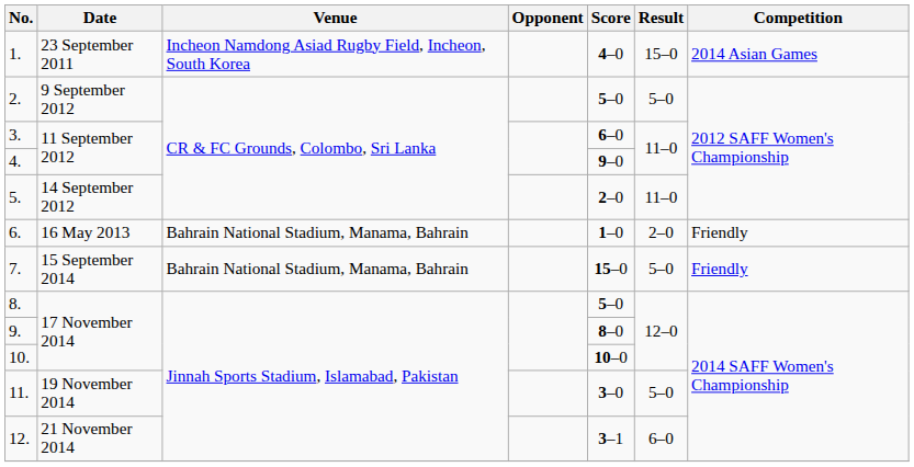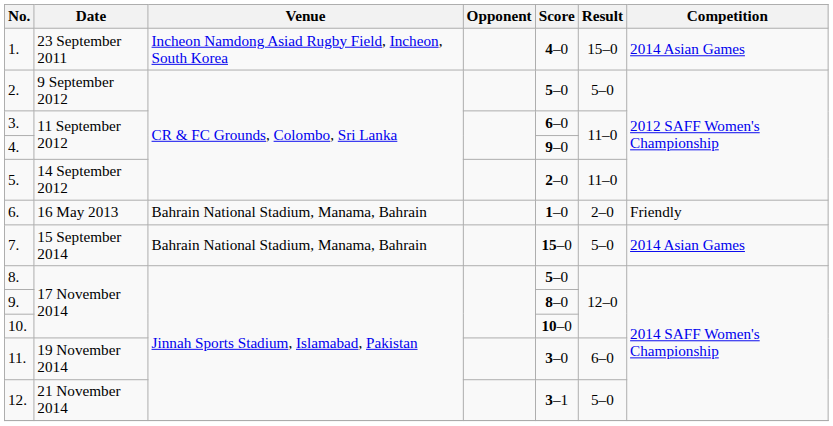7. | Competition: Friendly -> 2014 Asian Games
11. | Result: 5–0 -> 6–0
12. | Result: 6–0 -> 5–0
